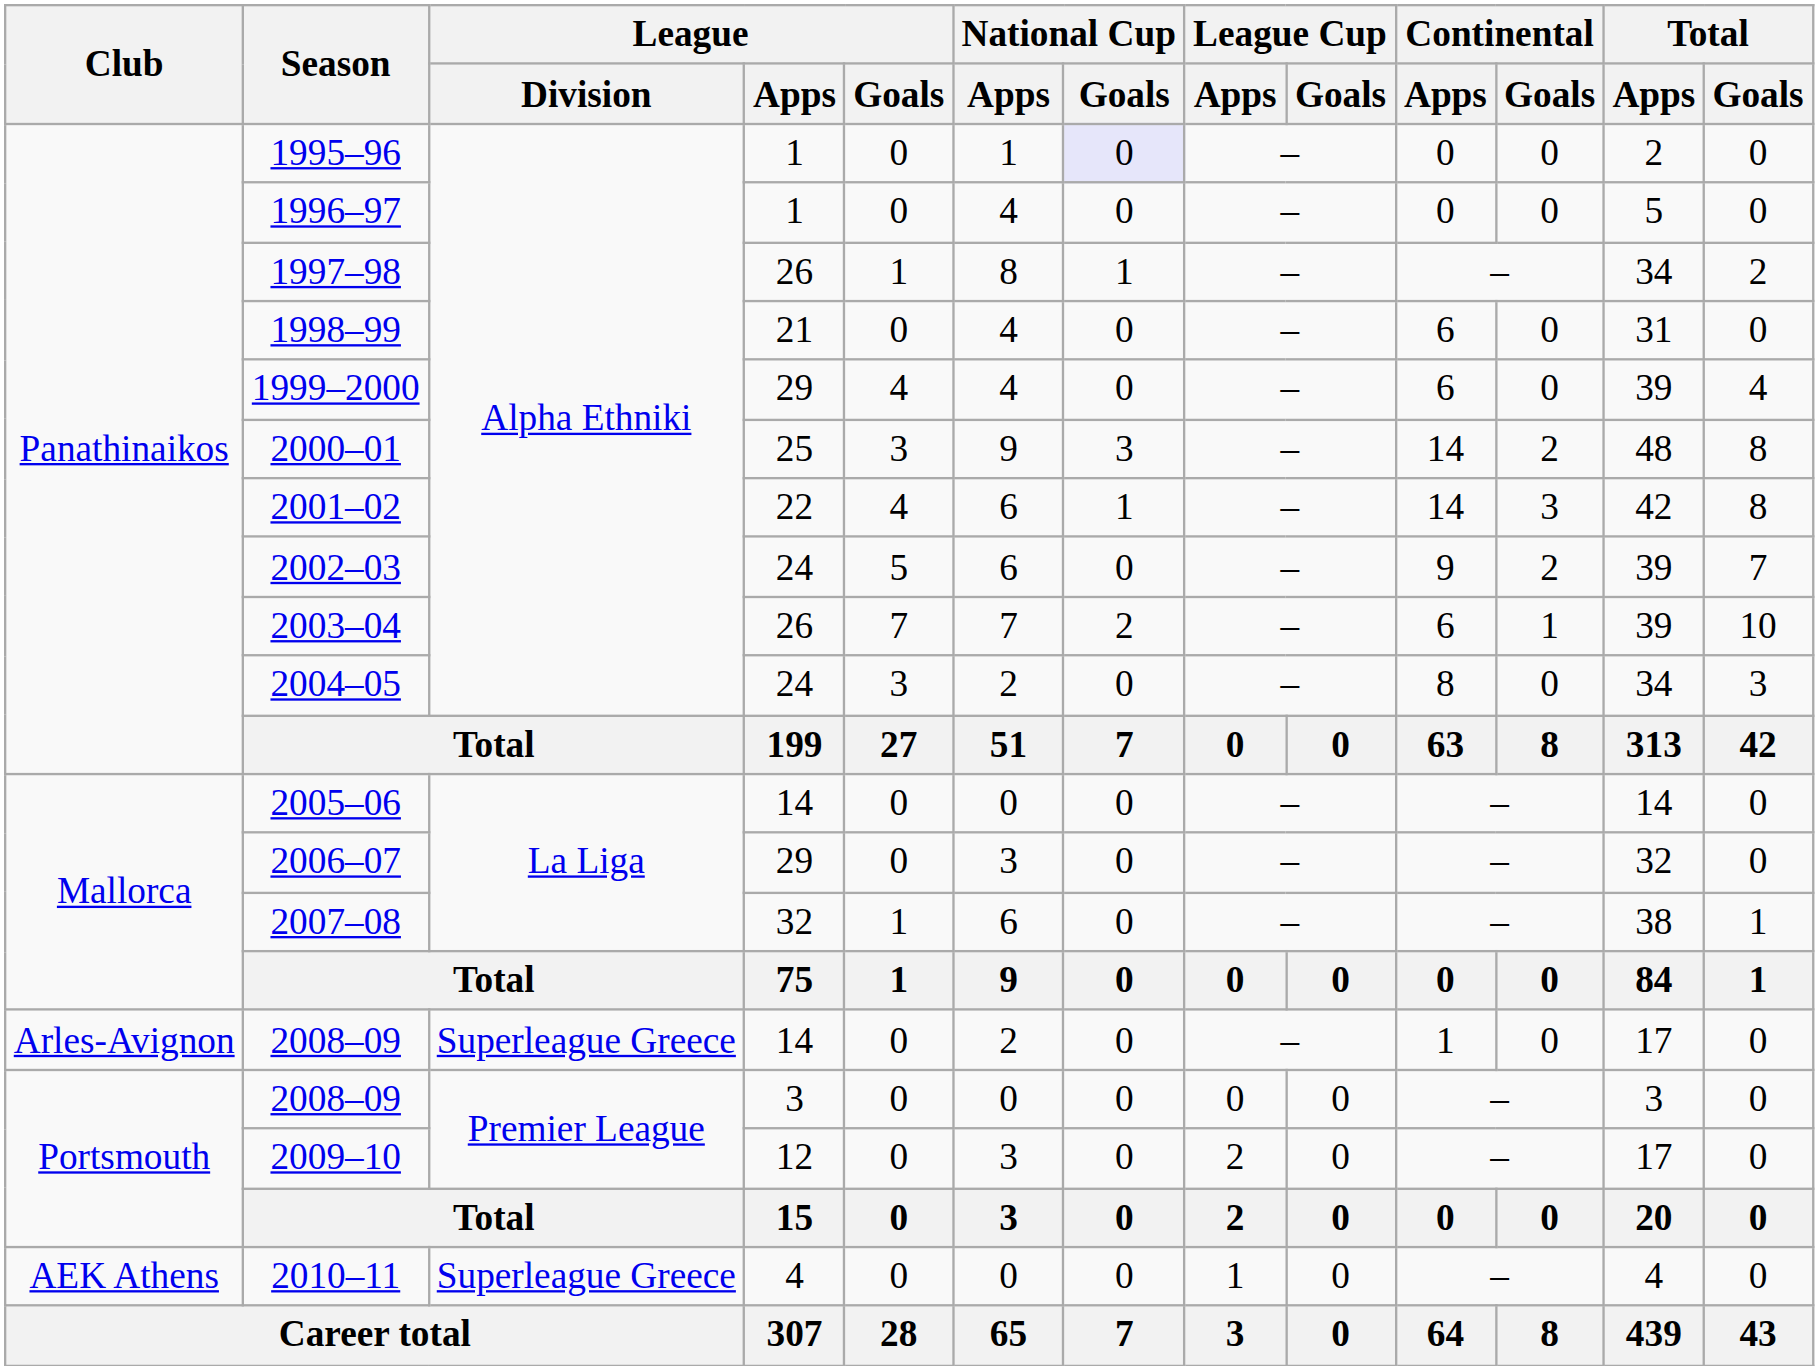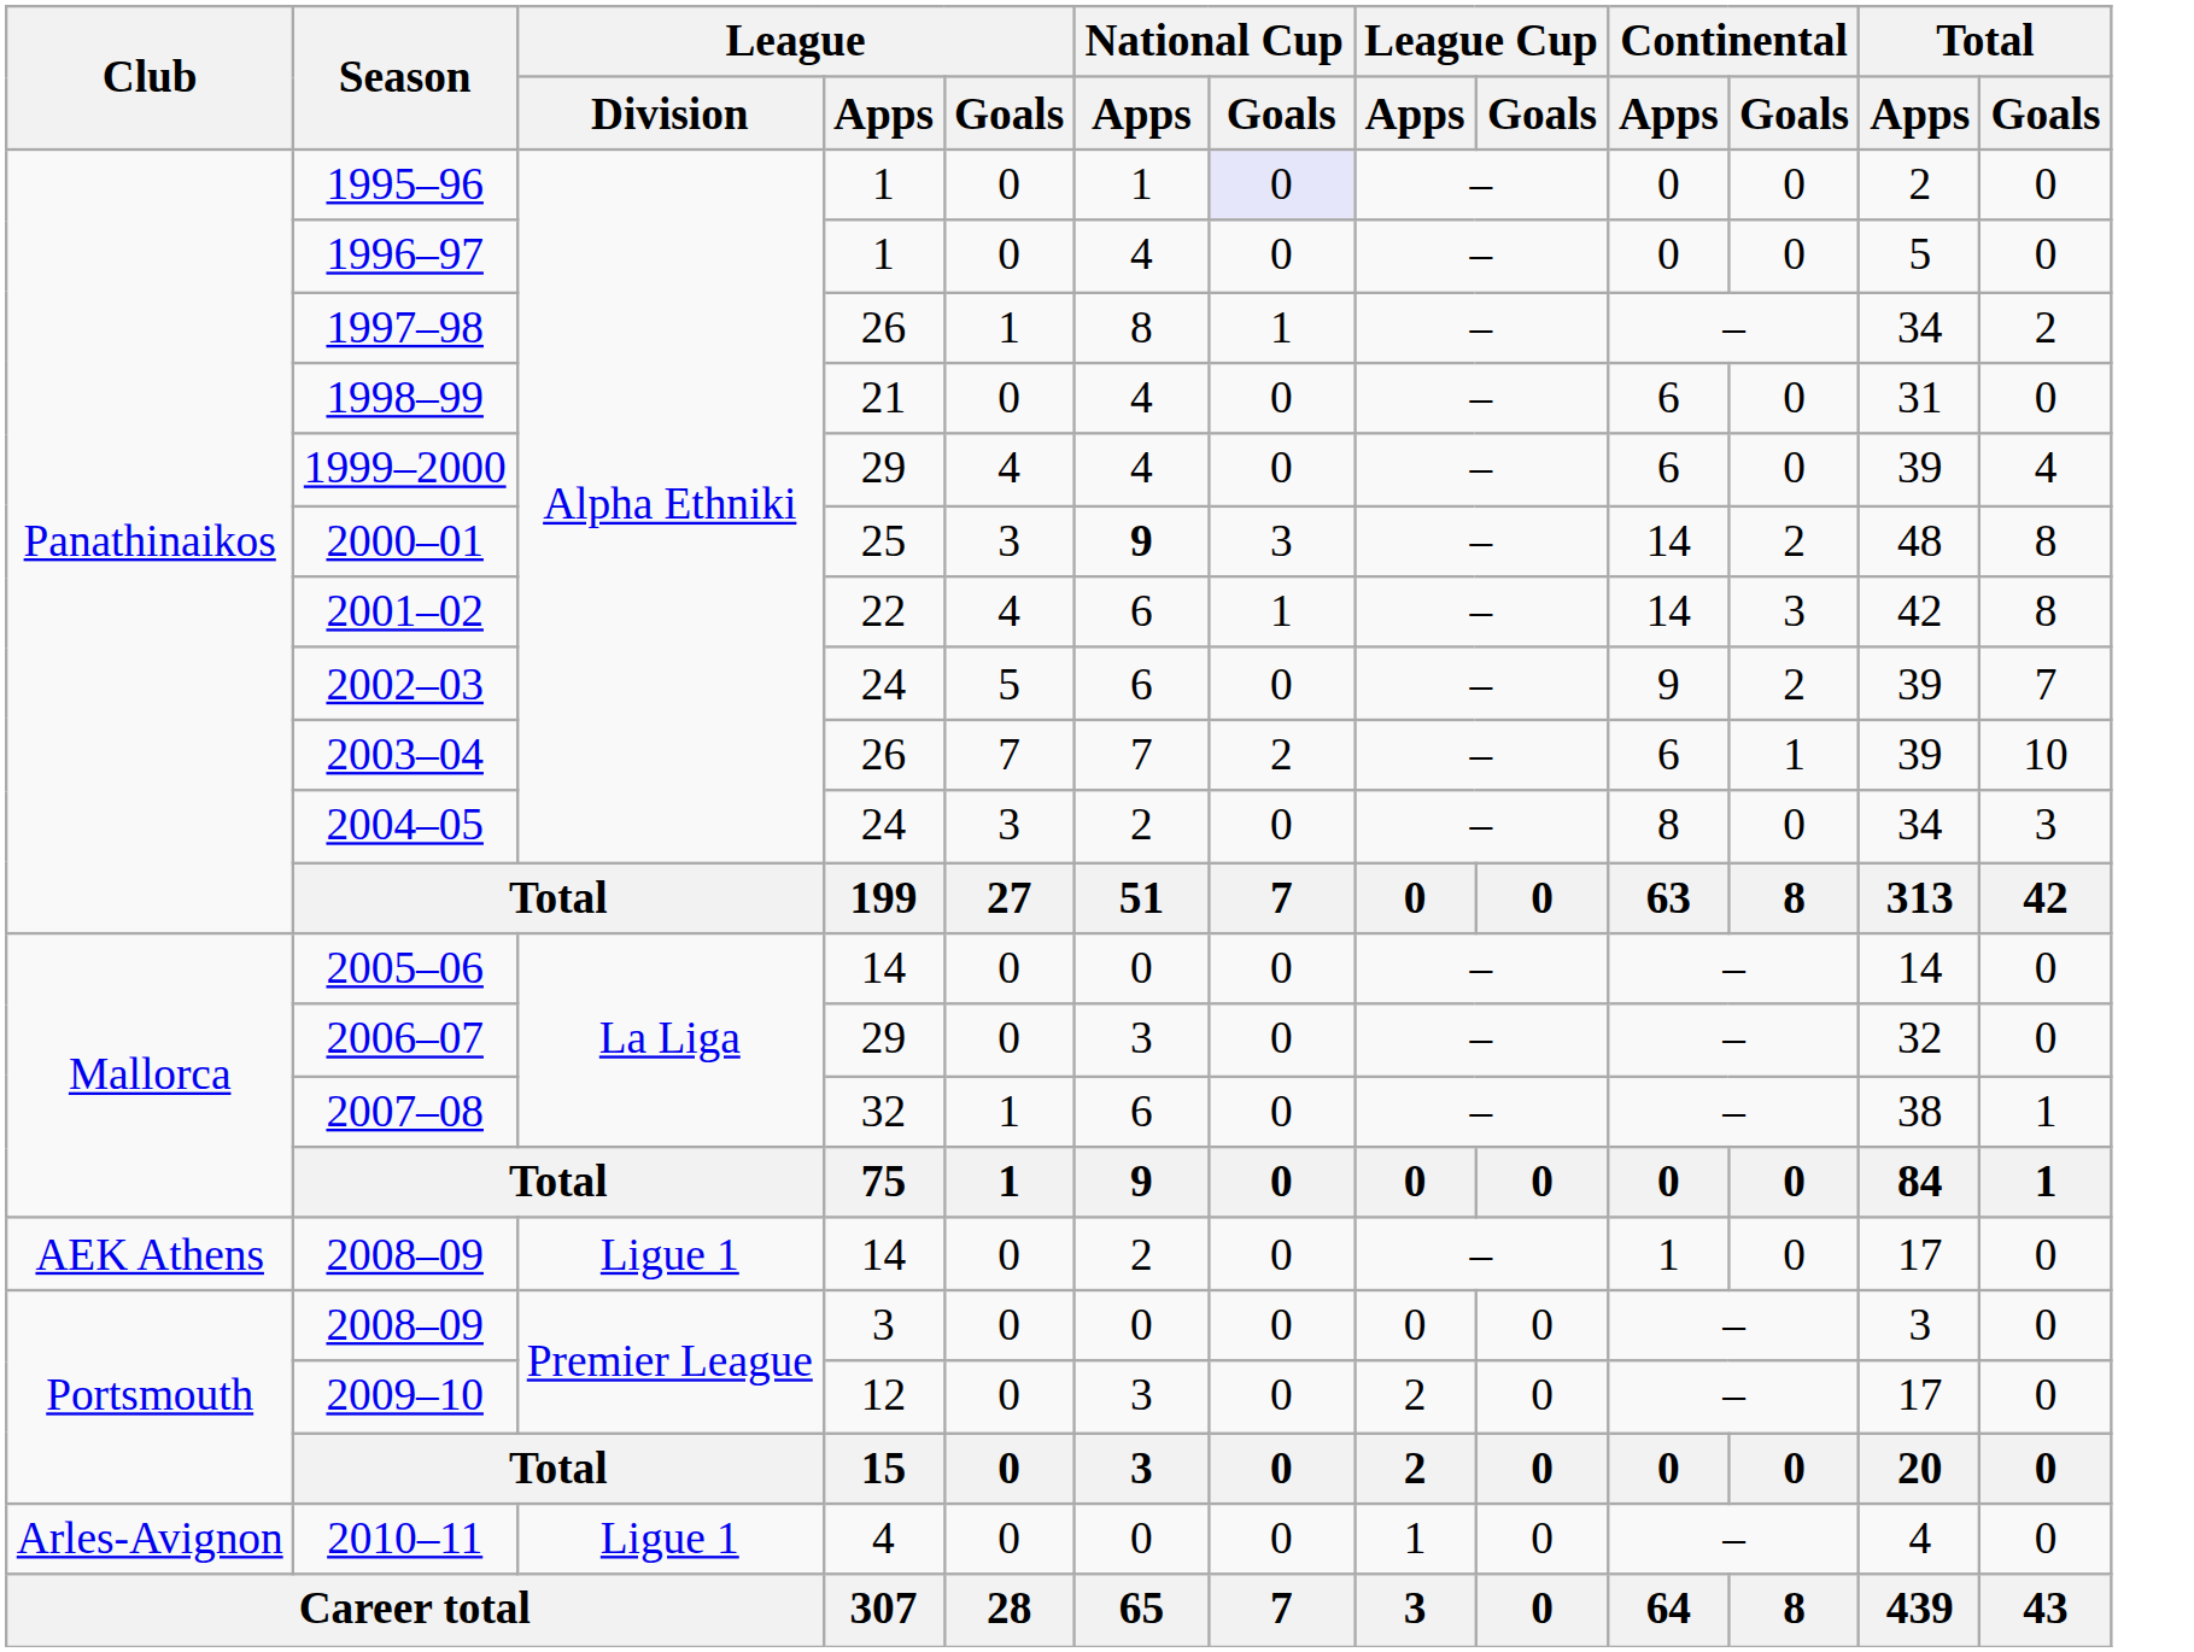2000–01 | National Cup / Apps: normal -> bold
2008–09 / 14 | Club: Arles-Avignon -> AEK Athens
2008–09 / 14 | League / Division: Superleague Greece -> Ligue 1
2010–11 | Club: AEK Athens -> Arles-Avignon
2010–11 | League / Division: Superleague Greece -> Ligue 1
